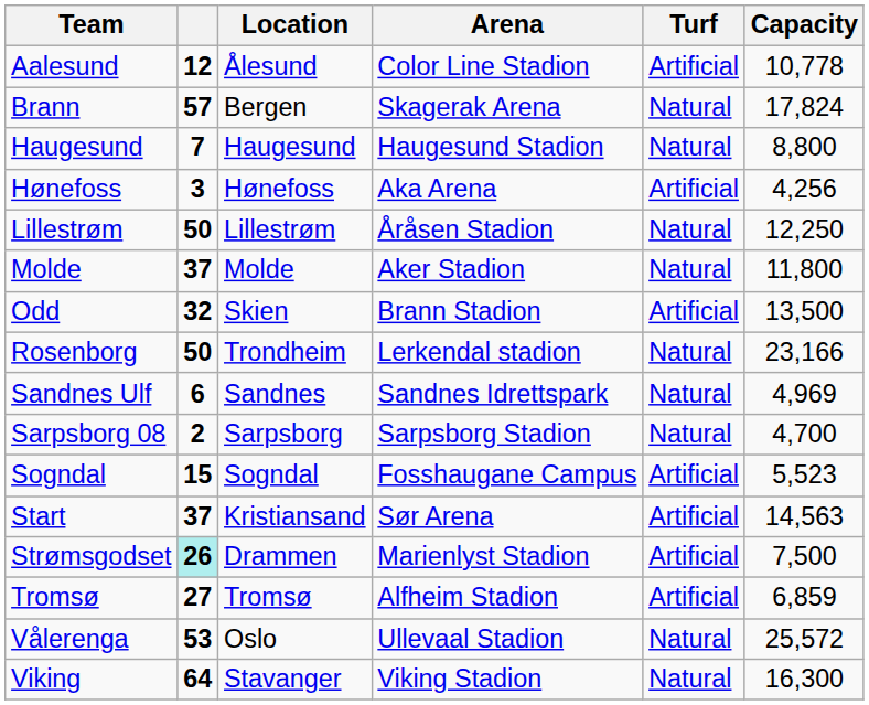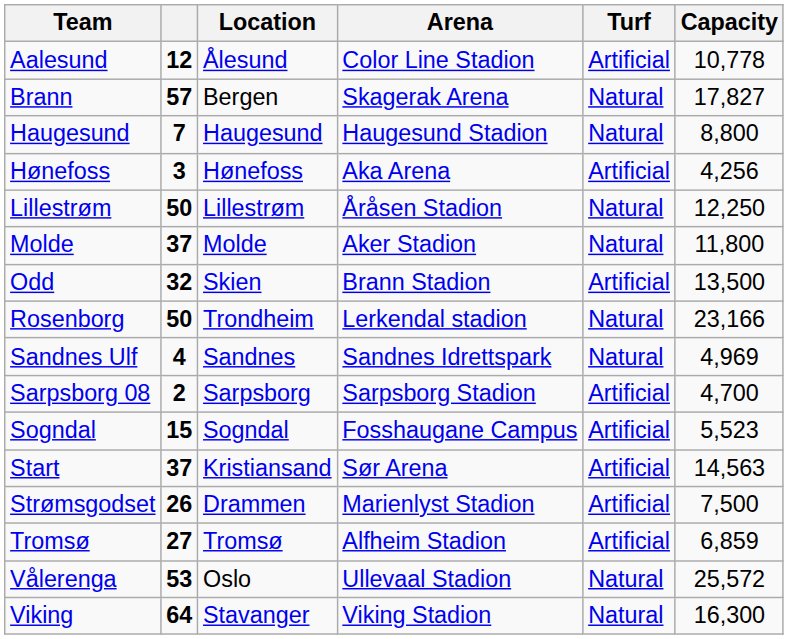Brann | Capacity: 17,824 -> 17,827
Sandnes Ulf | column 2: 6 -> 4
Sarpsborg 08 | Turf: Natural -> Artificial
Strømsgodset | column 2: paleturquoise background -> no background
